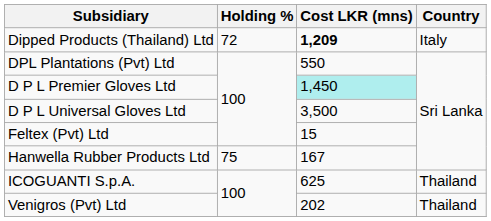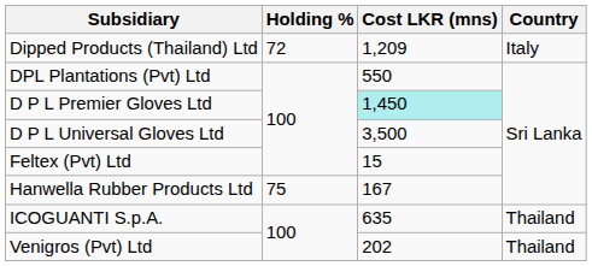Dipped Products (Thailand) Ltd | Cost LKR (mns): bold -> normal
ICOGUANTI S.p.A. | Cost LKR (mns): 625 -> 635
